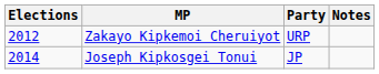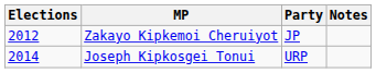Zakayo Kipkemoi Cheruiyot | Party: URP -> JP
Joseph Kipkosgei Tonui | Party: JP -> URP
